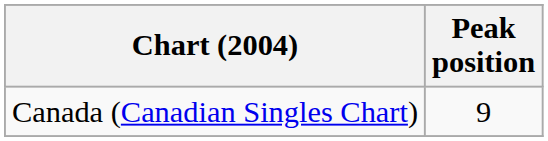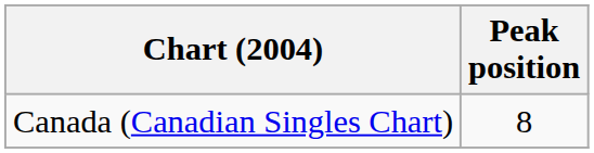Canada (Canadian Singles Chart) | Peak position: 9 -> 8
